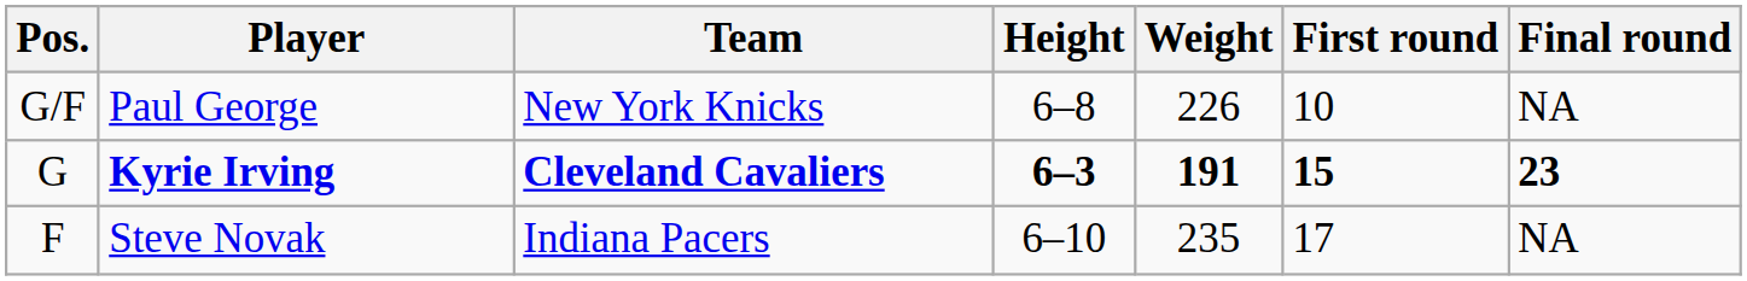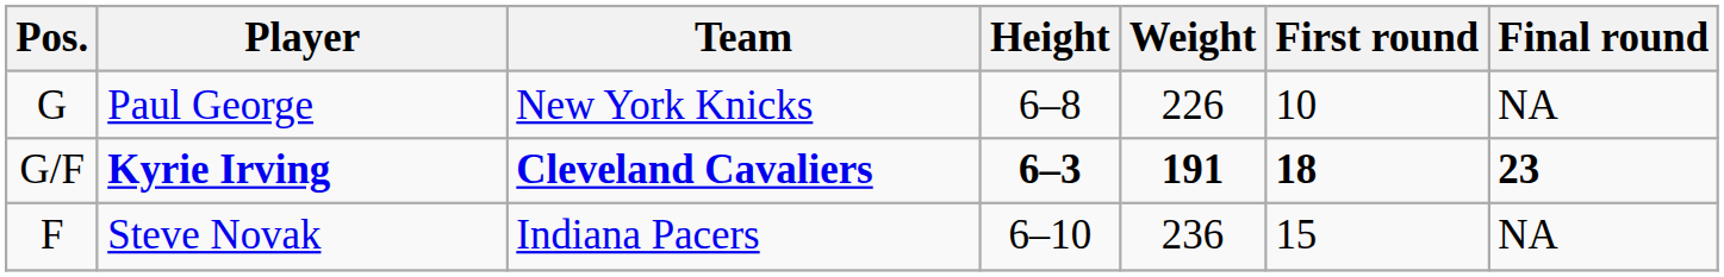Paul George | Pos.: G/F -> G
Kyrie Irving | Pos.: G -> G/F
Kyrie Irving | First round: 15 -> 18
Steve Novak | Weight: 235 -> 236
Steve Novak | First round: 17 -> 15
